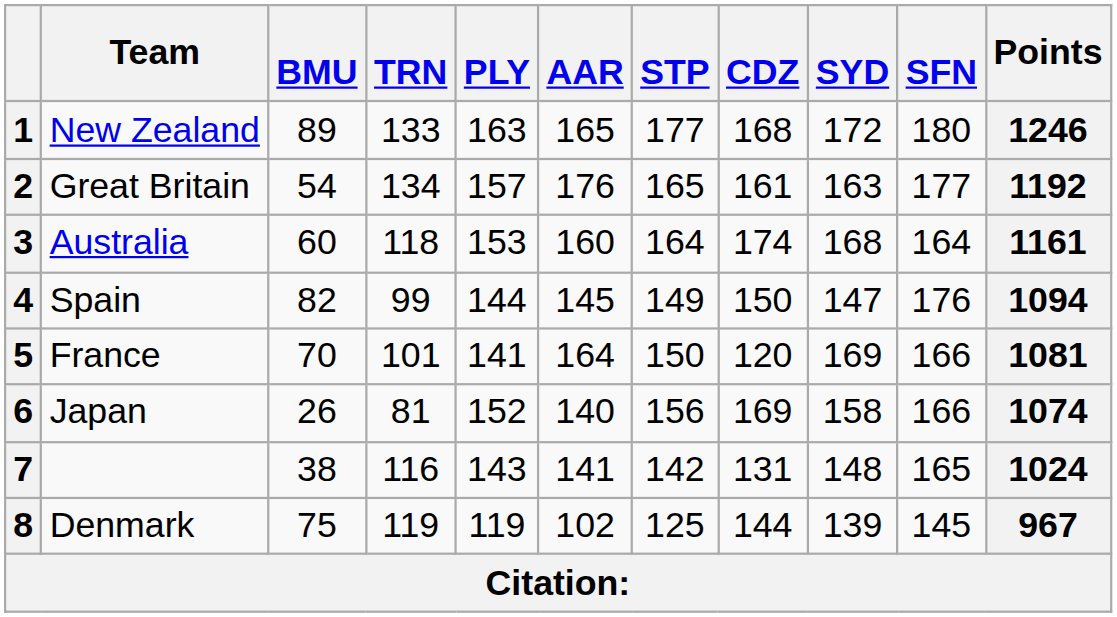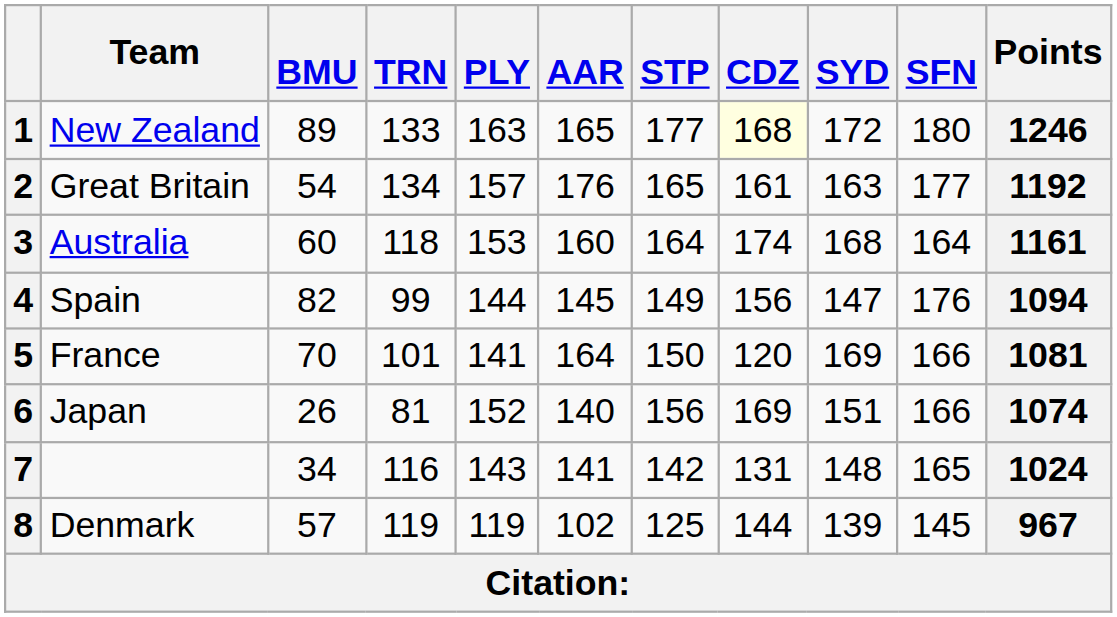1 | CDZ: no background -> lightyellow background
4 | CDZ: 150 -> 156
6 | SYD: 158 -> 151
7 | BMU: 38 -> 34
8 | BMU: 75 -> 57
